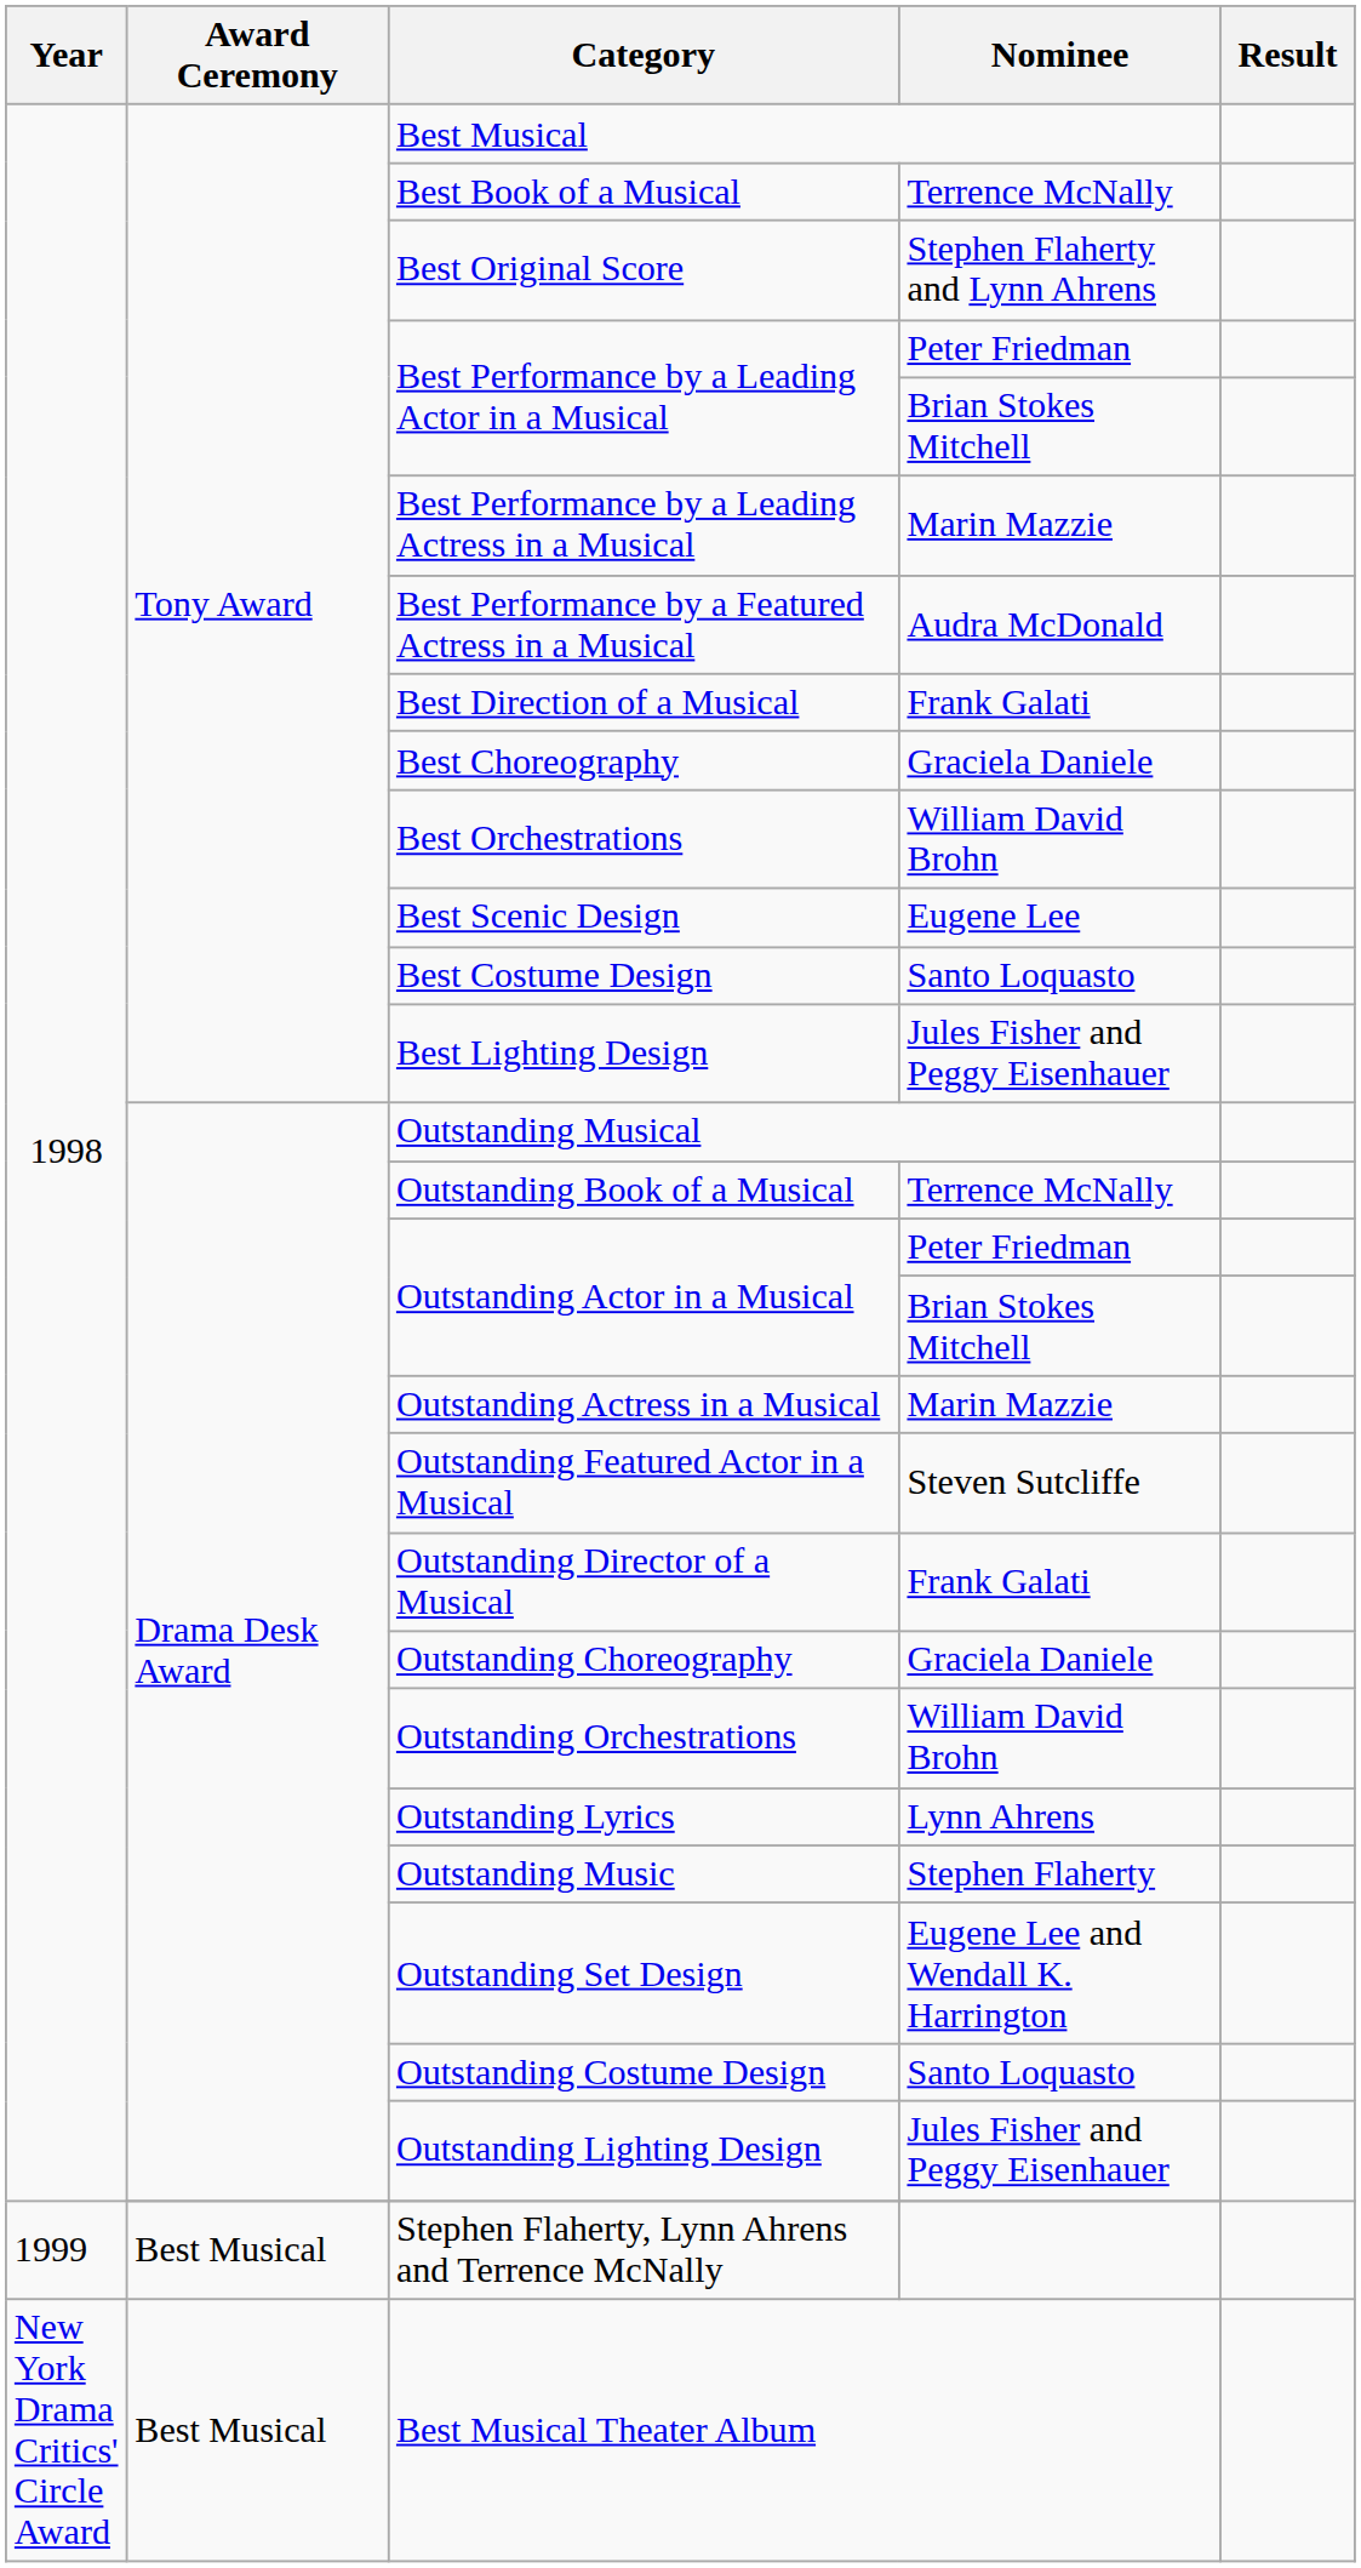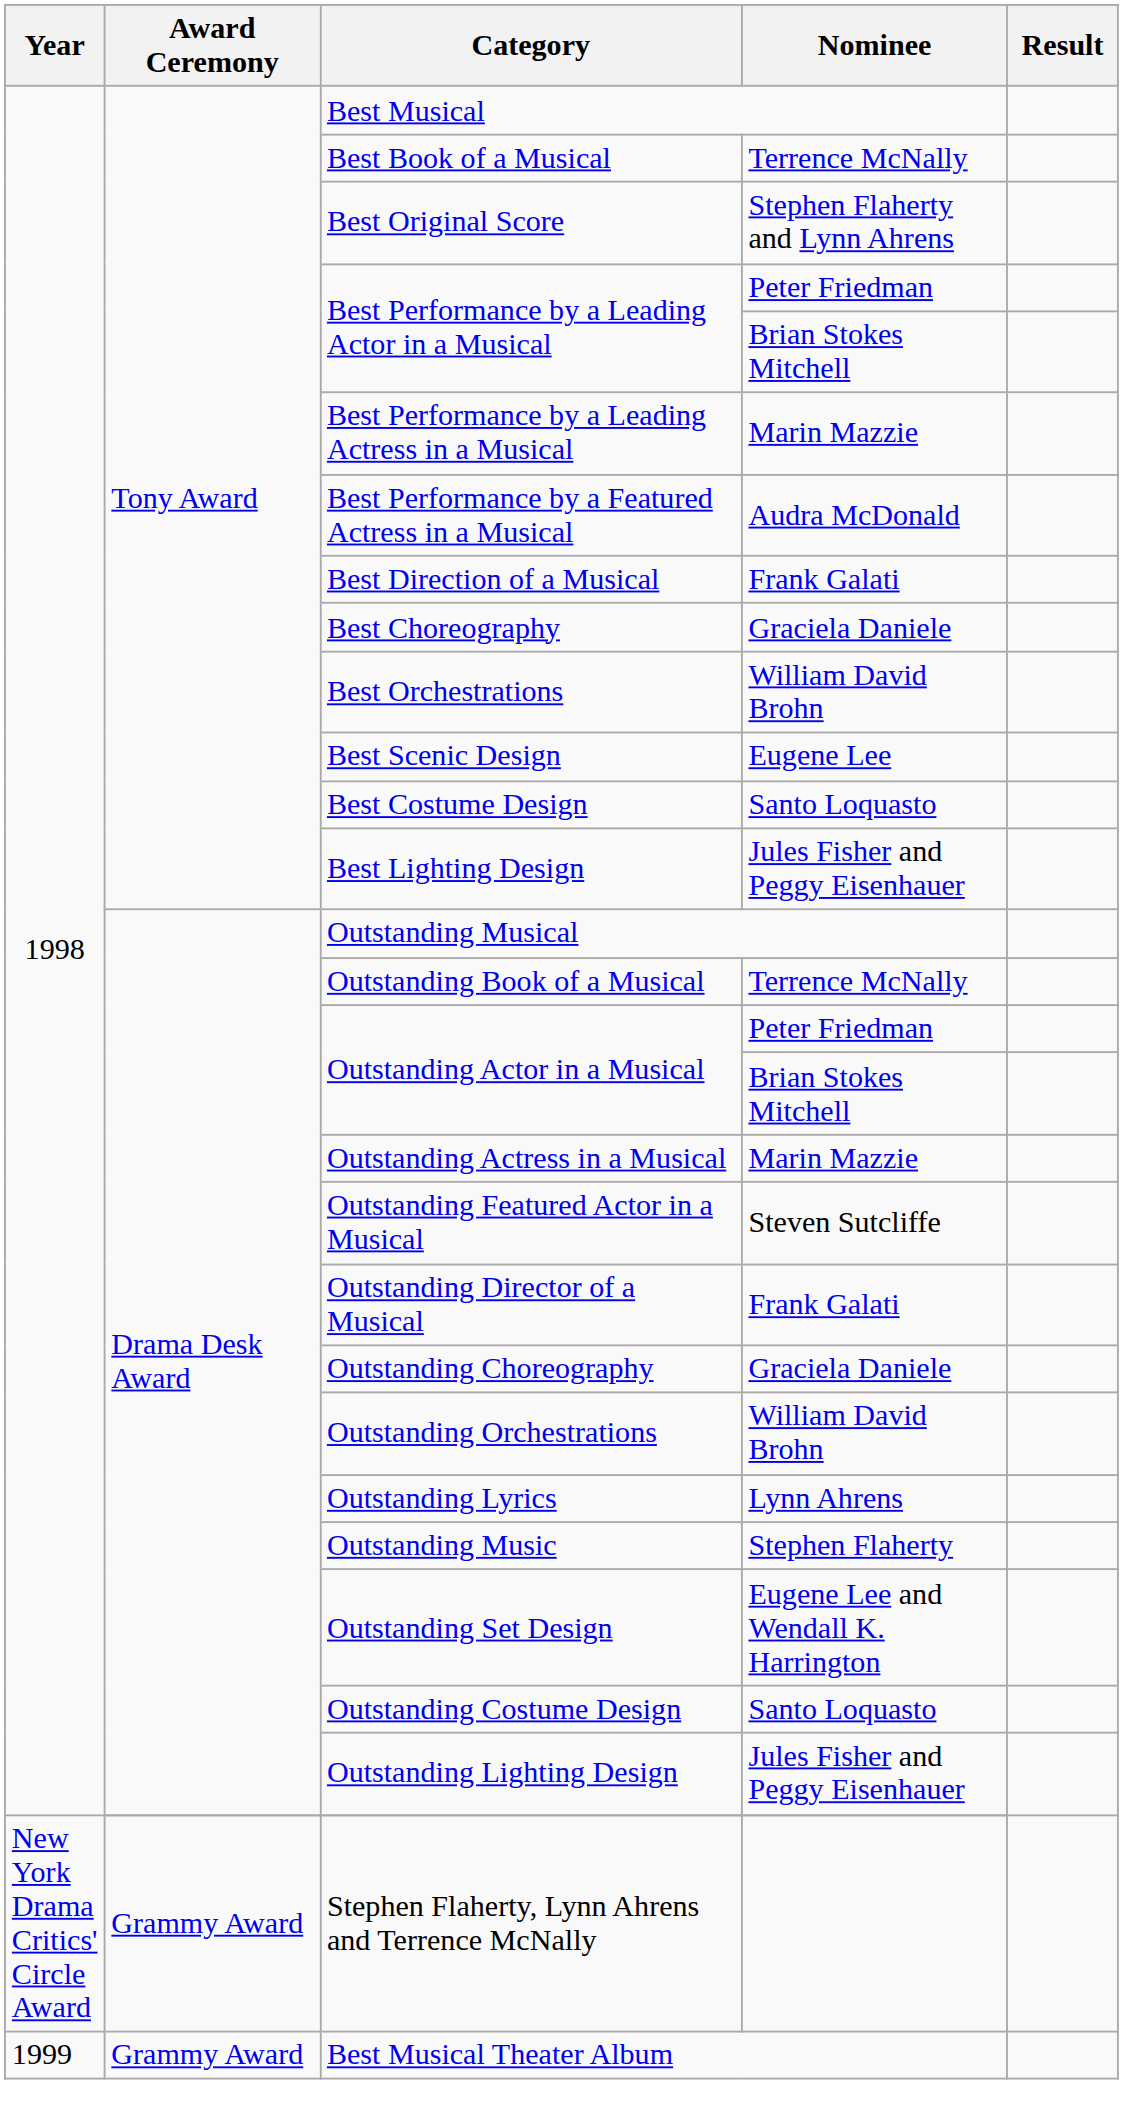Stephen Flaherty, Lynn Ahrens and Terrence McNally | Year: 1999 -> New York Drama Critics' Circle Award
Stephen Flaherty, Lynn Ahrens and Terrence McNally | Award Ceremony: Best Musical -> Grammy Award
Best Musical Theater Album | Year: New York Drama Critics' Circle Award -> 1999
Best Musical Theater Album | Award Ceremony: Best Musical -> Grammy Award
